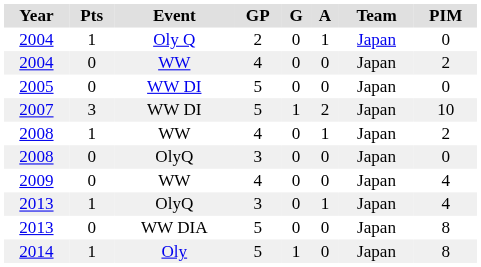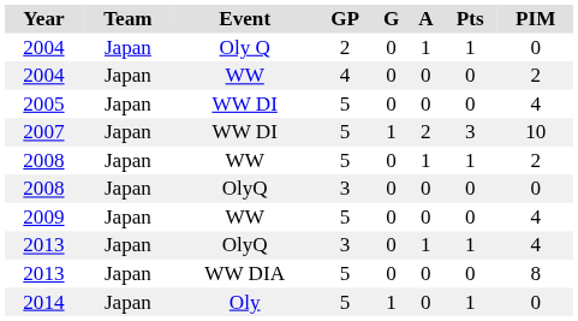columns swapped: Team <-> Pts
2005 | PIM: 0 -> 4
2008 / WW | GP: 4 -> 5
2009 | GP: 4 -> 5
2014 | PIM: 8 -> 0
